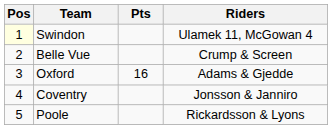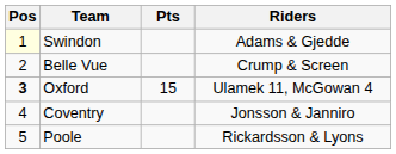Swindon | Riders: Ulamek 11, McGowan 4 -> Adams & Gjedde
Oxford | Pos: normal -> bold
Oxford | Pts: 16 -> 15
Oxford | Riders: Adams & Gjedde -> Ulamek 11, McGowan 4
